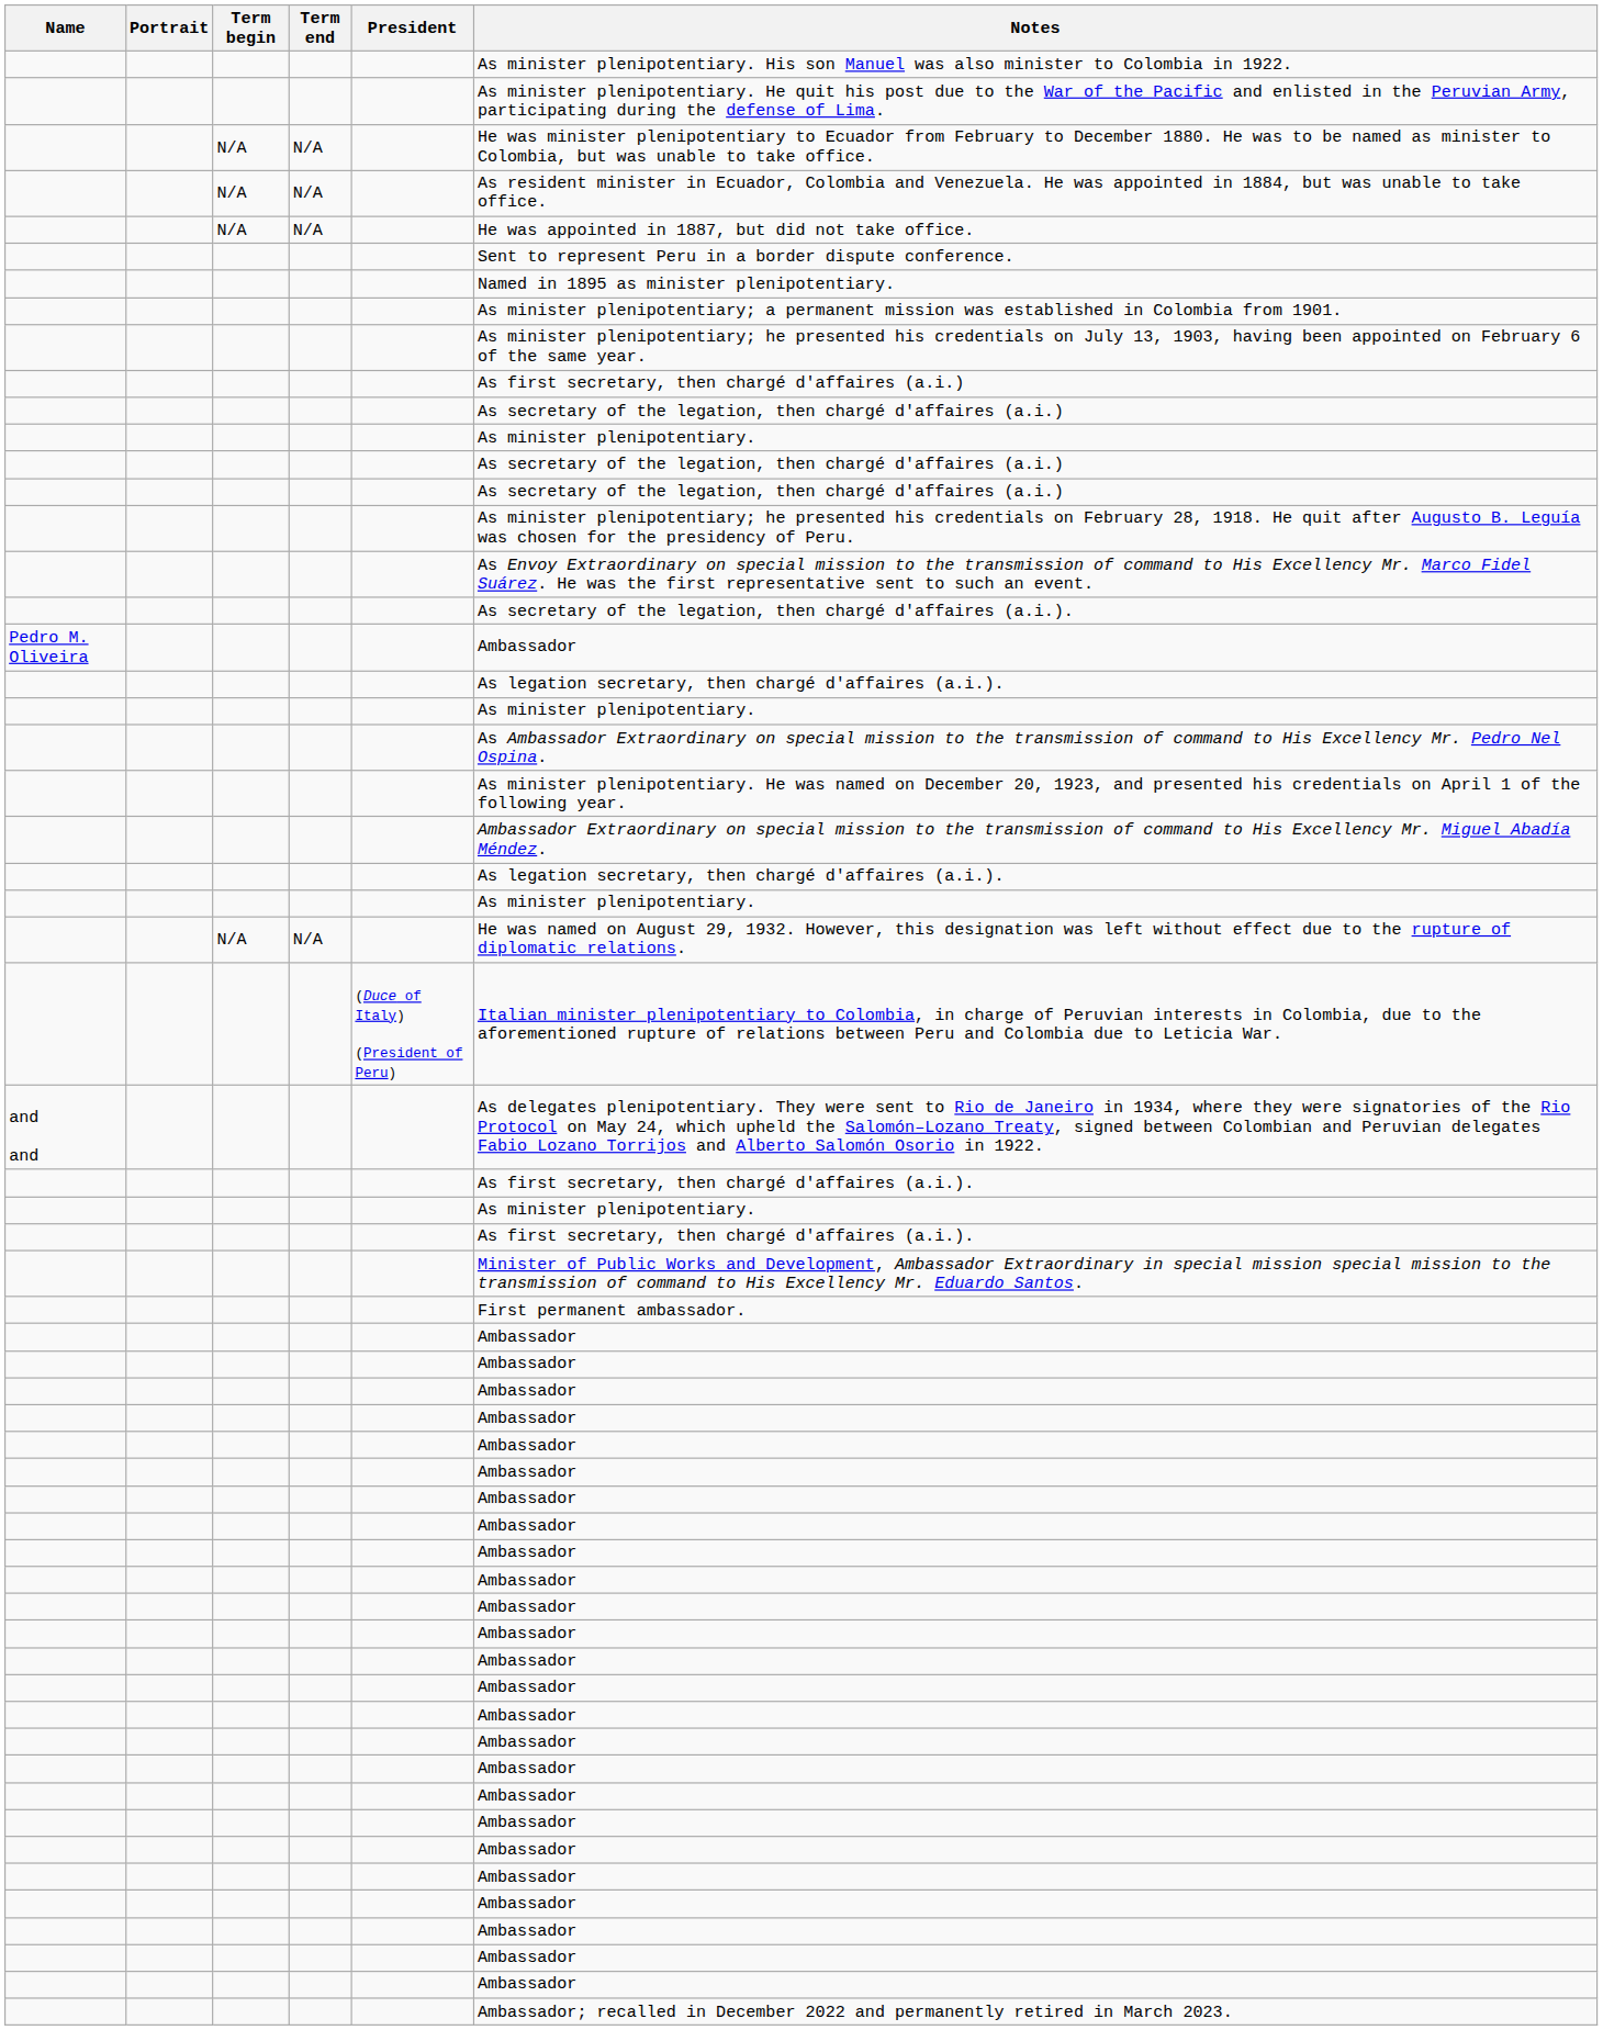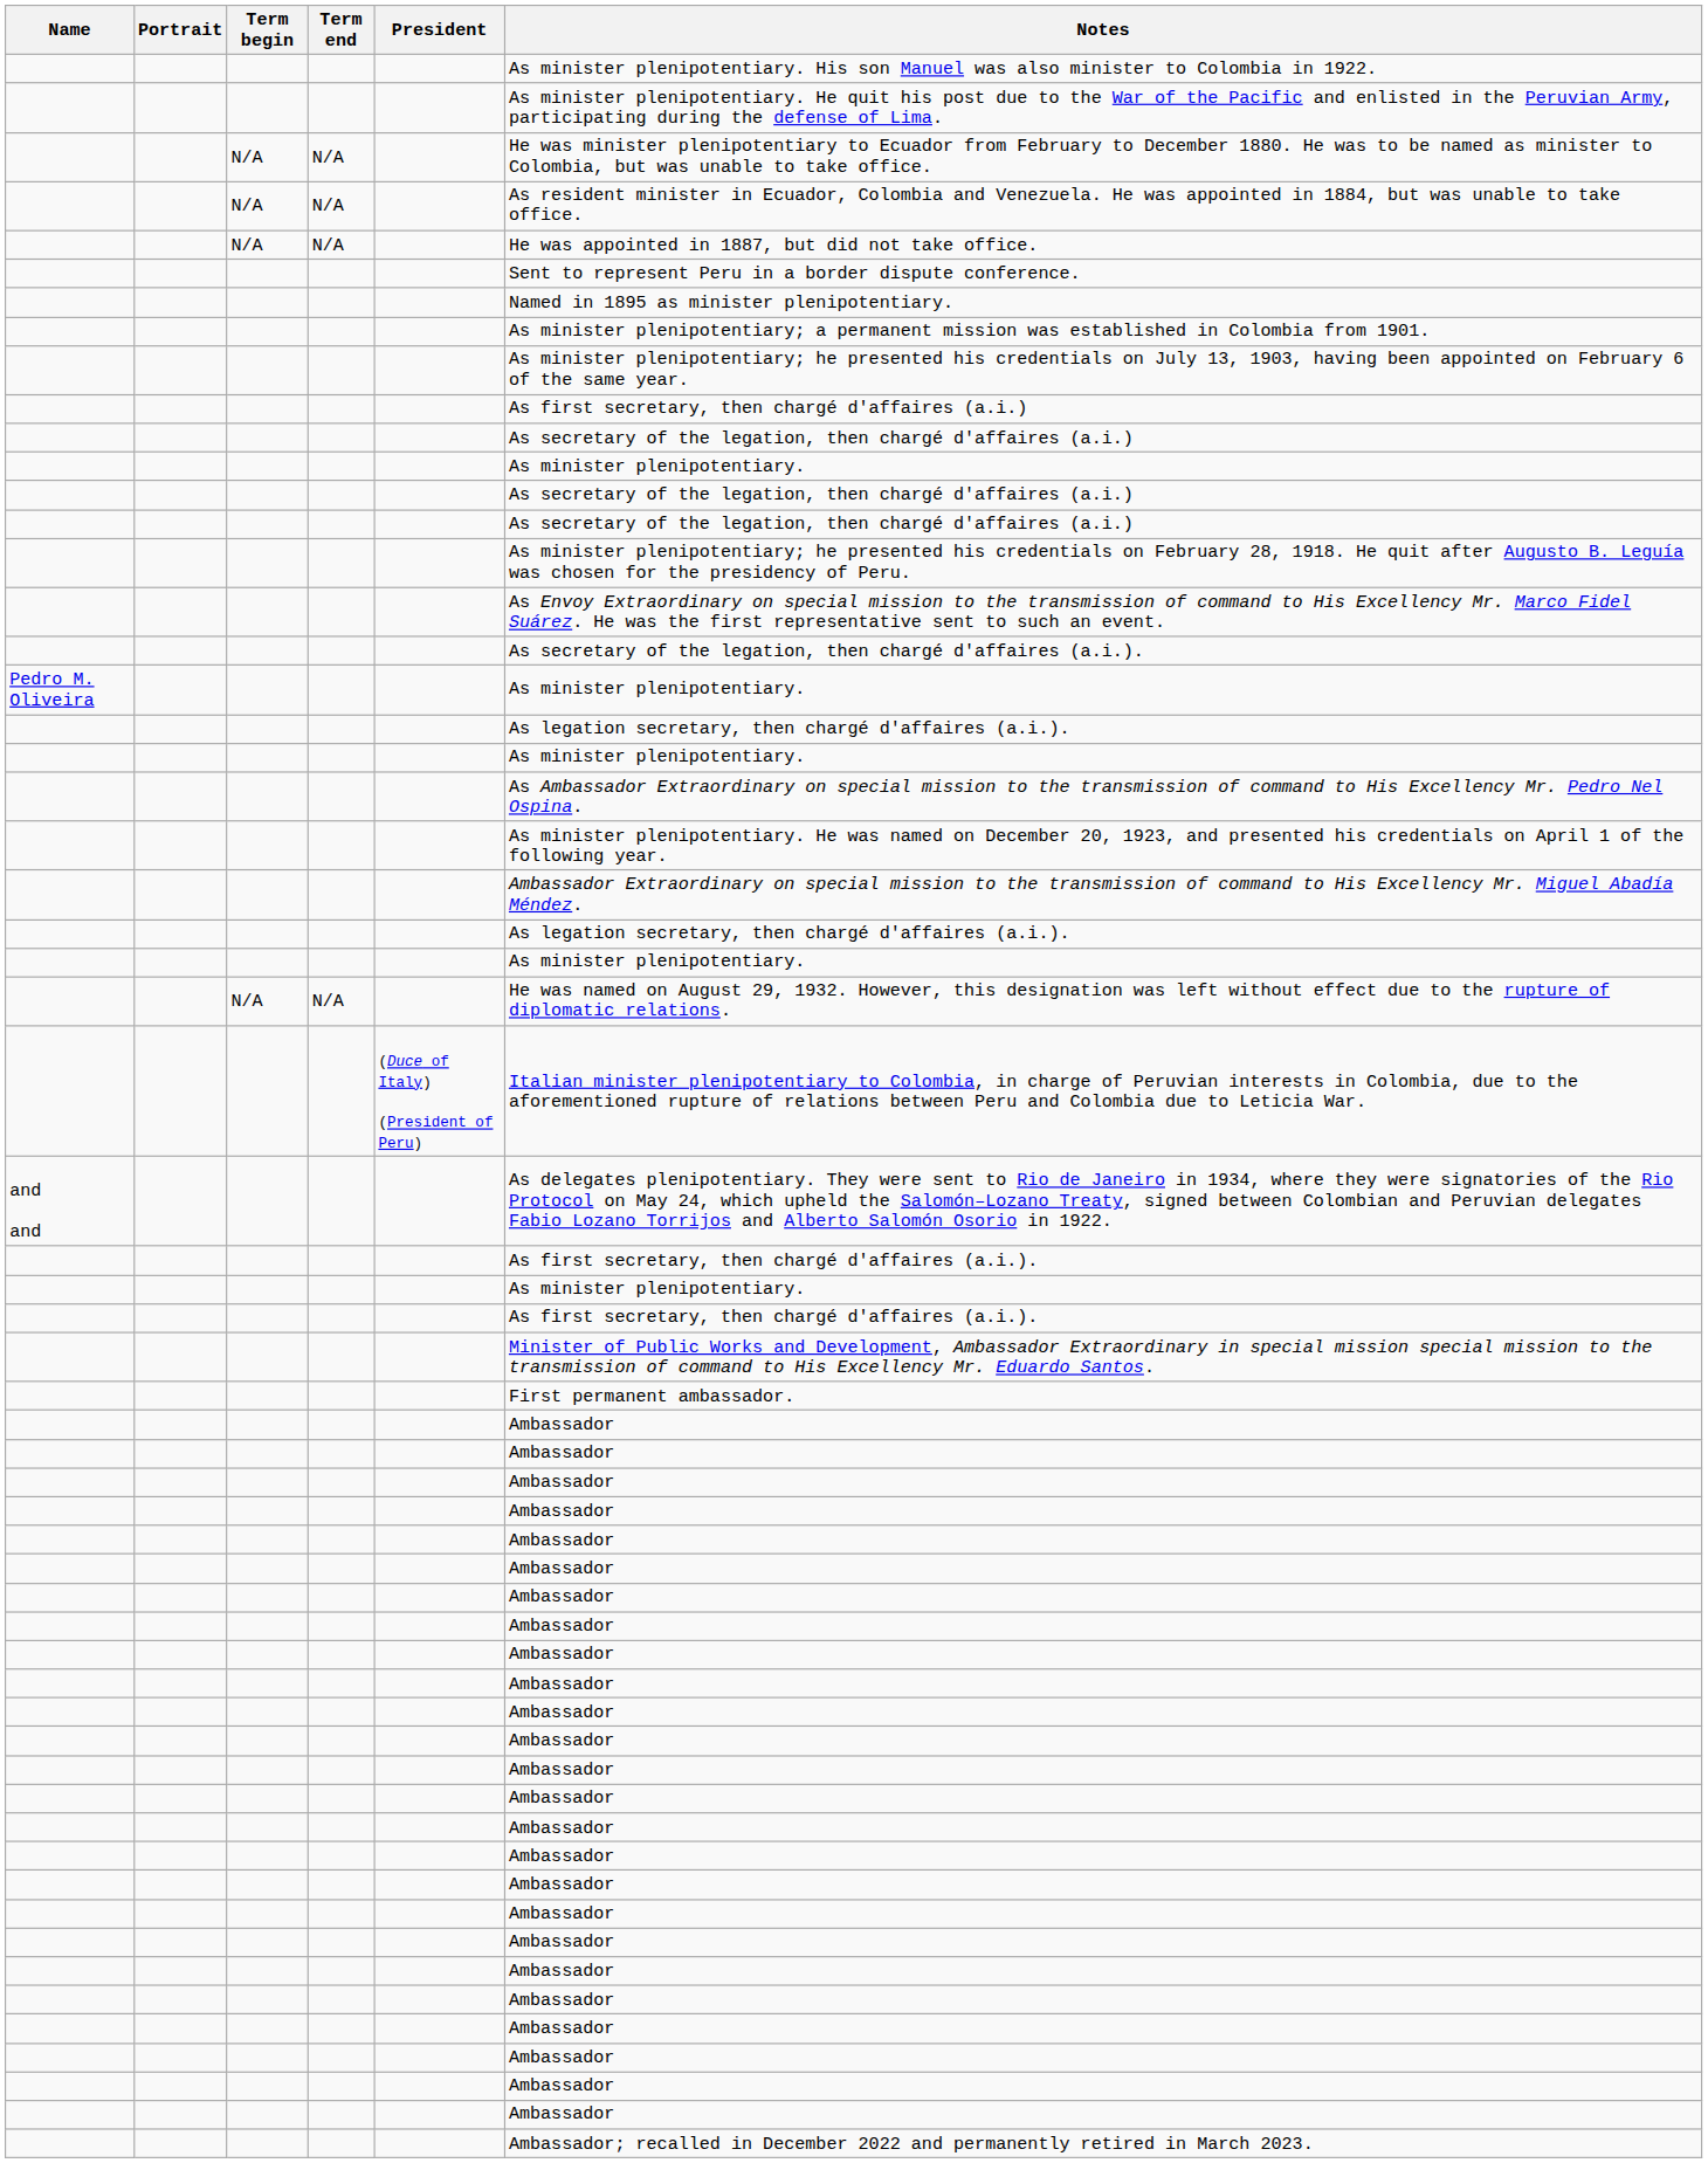Pedro M. Oliveira | Notes: Ambassador -> As minister plenipotentiary.
